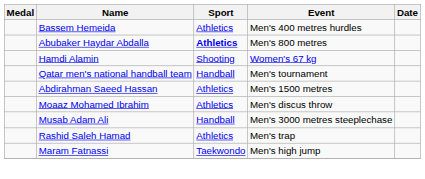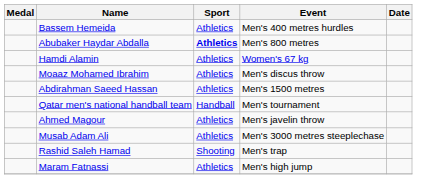Hamdi Alamin | Sport: Shooting -> Athletics
rows swapped: Qatar men's national handball team <-> Moaaz Mohamed Ibrahim
+ row: Ahmed Magour | Athletics | Men's javelin throw
Musab Adam Ali | Sport: Handball -> Athletics
Rashid Saleh Hamad | Sport: Athletics -> Shooting
Maram Fatnassi | Sport: Taekwondo -> Athletics
